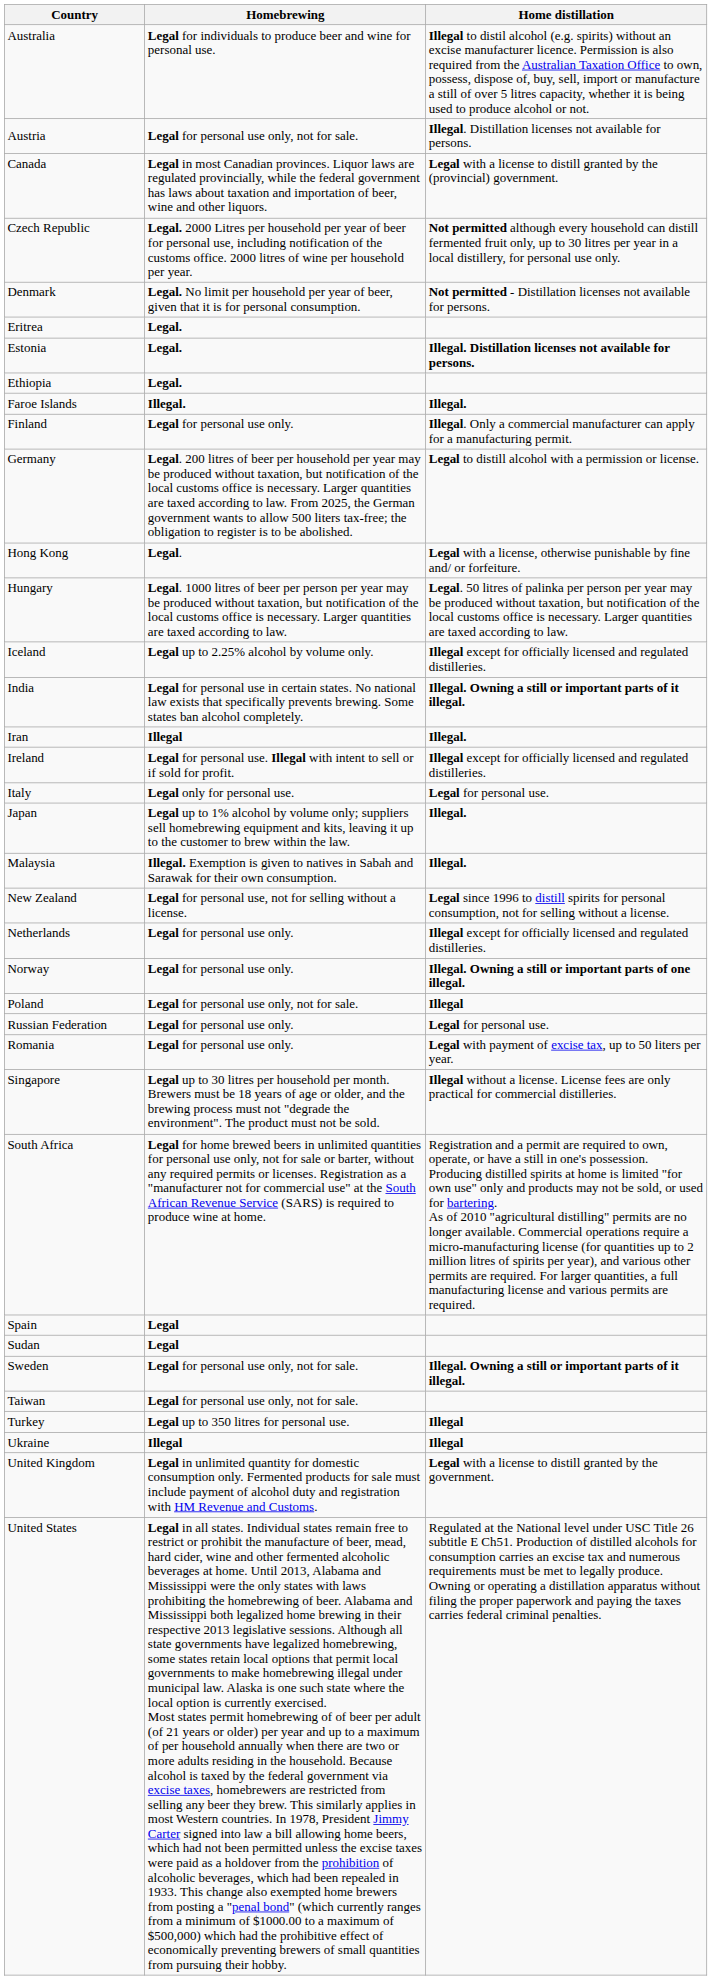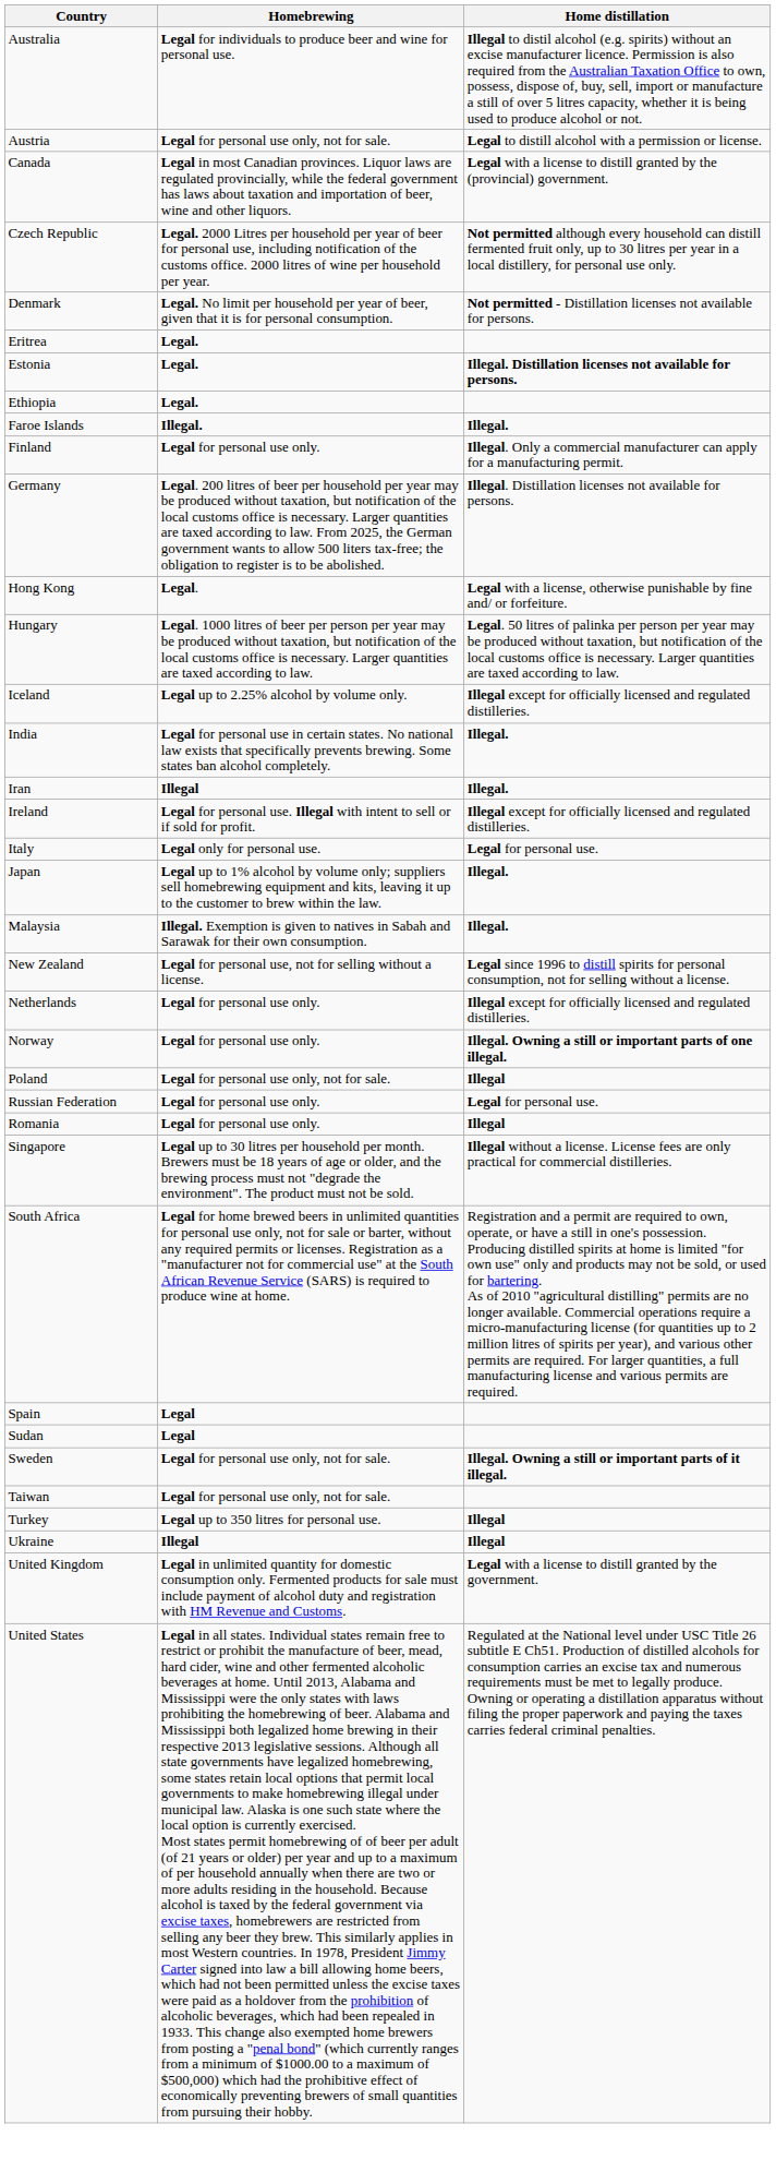Austria | Home distillation: Illegal. Distillation licenses not available for persons. -> Legal to distill alcohol with a permission or license.
Germany | Home distillation: Legal to distill alcohol with a permission or license. -> Illegal. Distillation licenses not available for persons.
India | Home distillation: Illegal. Owning a still or important parts of it illegal. -> Illegal.
Romania | Home distillation: Legal with payment of excise tax, up to 50 liters per year. -> Illegal
